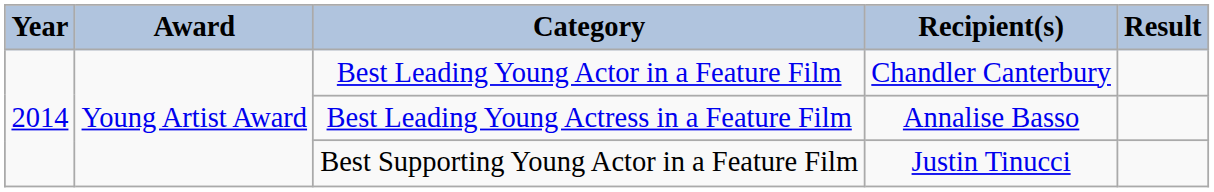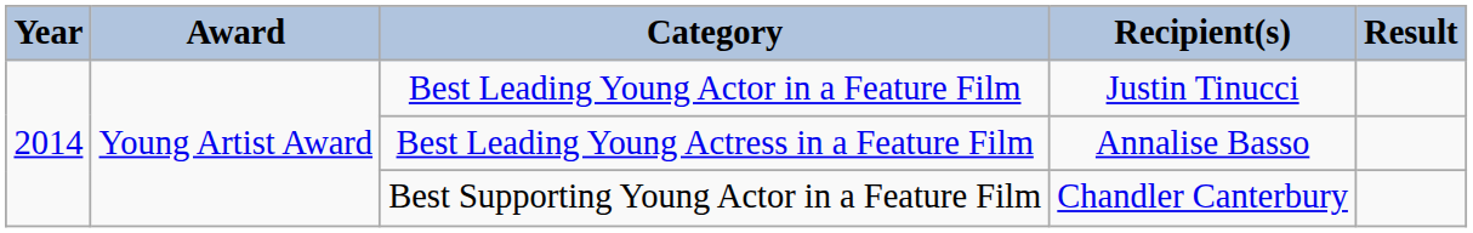Best Leading Young Actor in a Feature Film | Recipient(s): Chandler Canterbury -> Justin Tinucci
Best Supporting Young Actor in a Feature Film | Recipient(s): Justin Tinucci -> Chandler Canterbury
